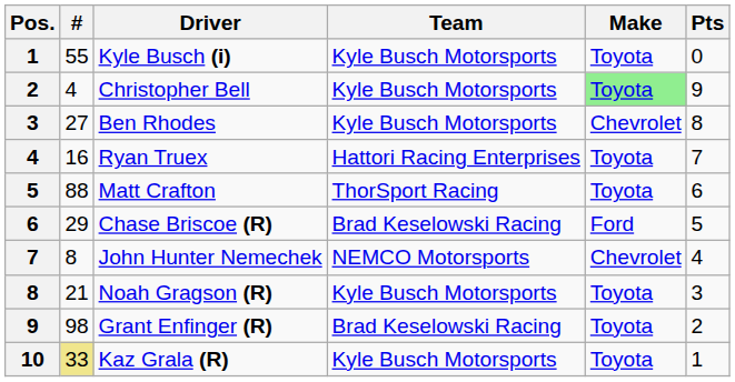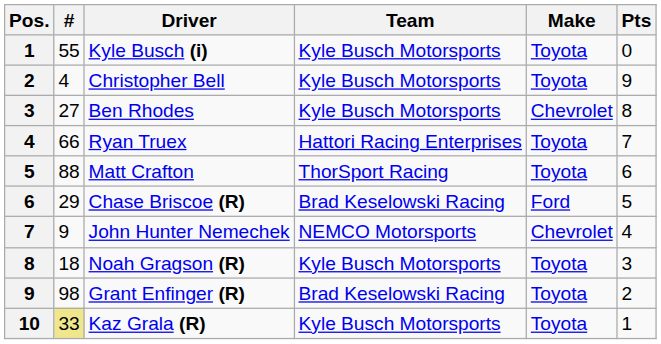Christopher Bell | Make: lightgreen background -> no background
Ryan Truex | #: 16 -> 66
John Hunter Nemechek | #: 8 -> 9
Noah Gragson (R) | #: 21 -> 18
